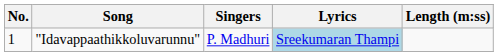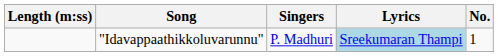columns swapped: No. <-> Length (m:ss)
